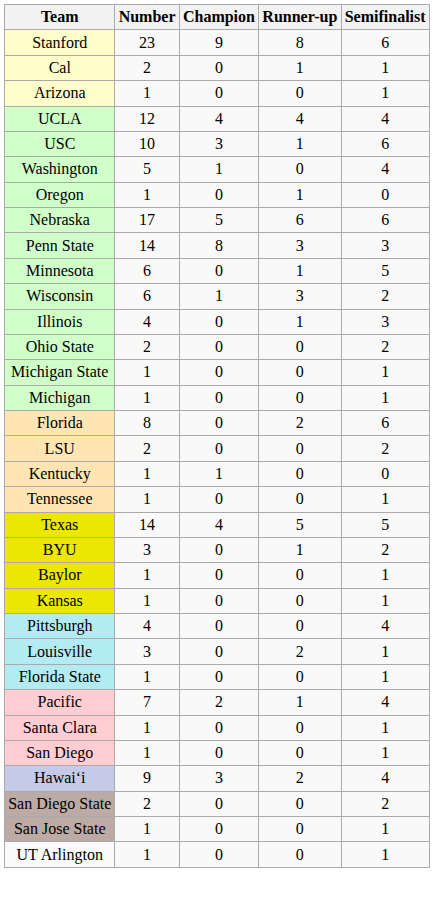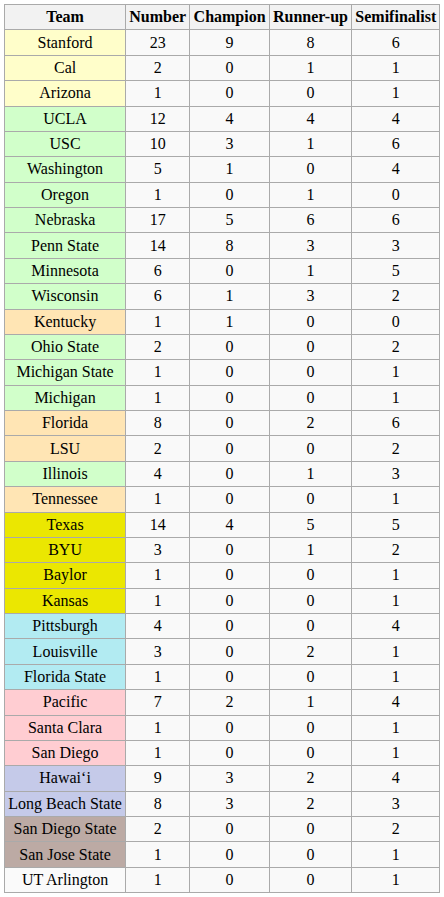rows swapped: Illinois <-> Kentucky
+ row: Long Beach State | 8 | 3 | 2 | 3
